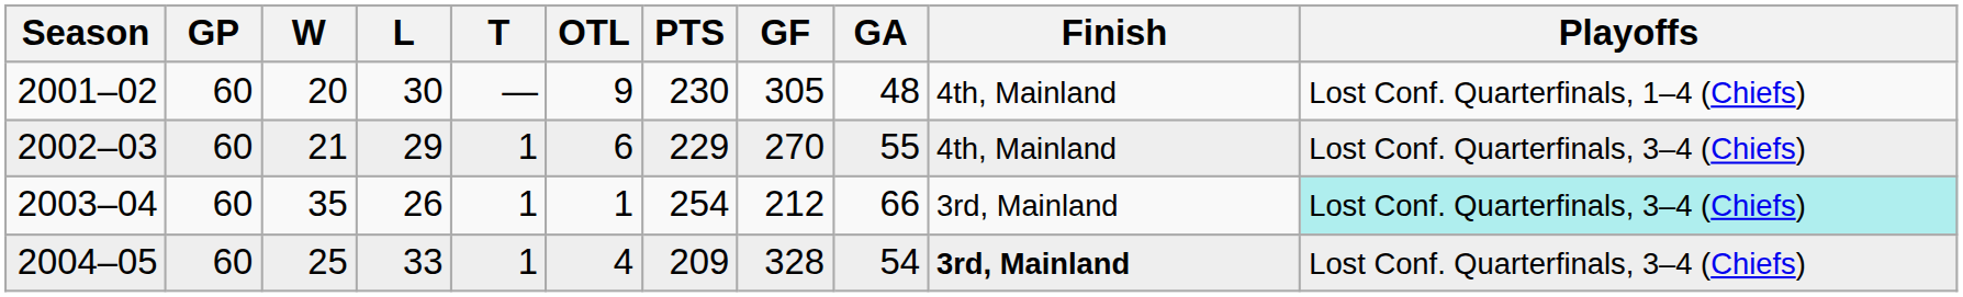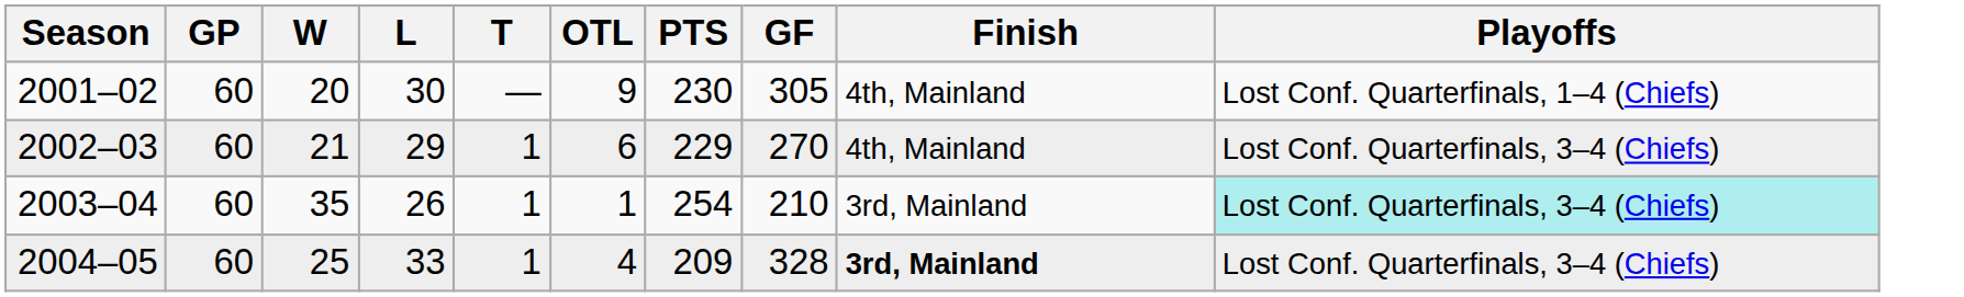- column: GA | 48 | 55 | 66 | 54
2003–04 | GF: 212 -> 210
